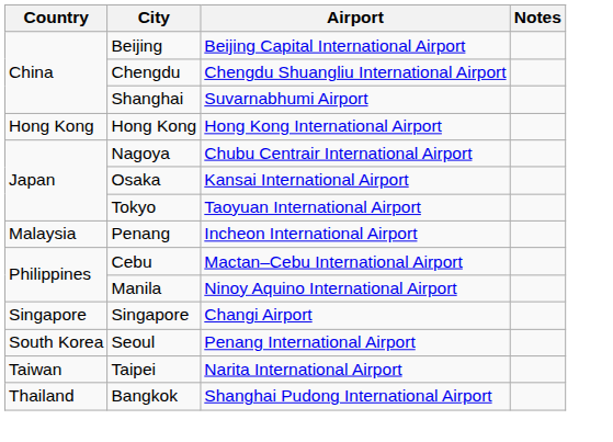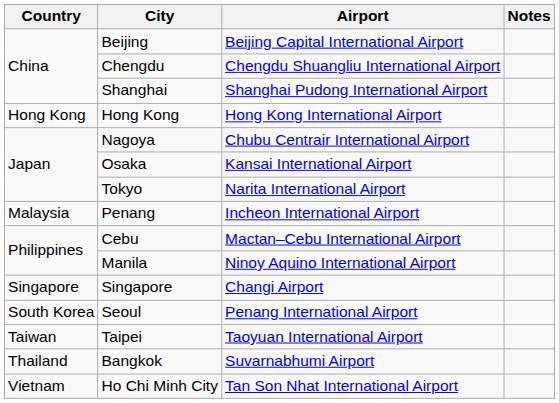Shanghai | Airport: Suvarnabhumi Airport -> Shanghai Pudong International Airport
Tokyo | Airport: Taoyuan International Airport -> Narita International Airport
Taipei | Airport: Narita International Airport -> Taoyuan International Airport
Bangkok | Airport: Shanghai Pudong International Airport -> Suvarnabhumi Airport
+ row: Vietnam | Ho Chi Minh City | Tan Son Nhat International Airport
